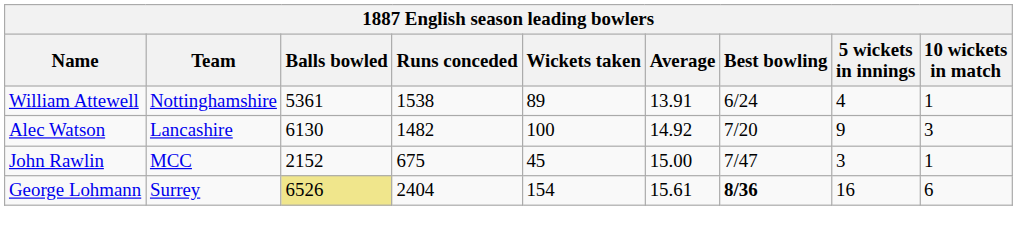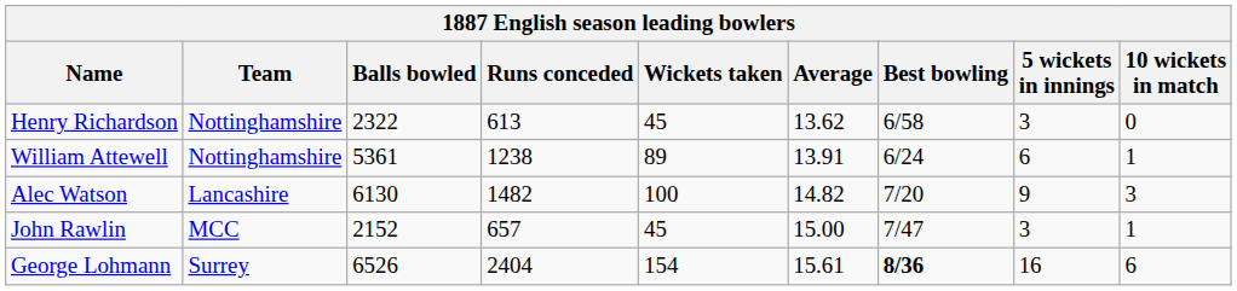+ row: Henry Richardson | Nottinghamshire | 2322 | 613 | 45 | 13.62 | 6/58 | 3 | 0
William Attewell | Runs conceded: 1538 -> 1238
William Attewell | 5 wickets in innings: 4 -> 6
Alec Watson | Average: 14.92 -> 14.82
John Rawlin | Runs conceded: 675 -> 657
George Lohmann | Balls bowled: khaki background -> no background
